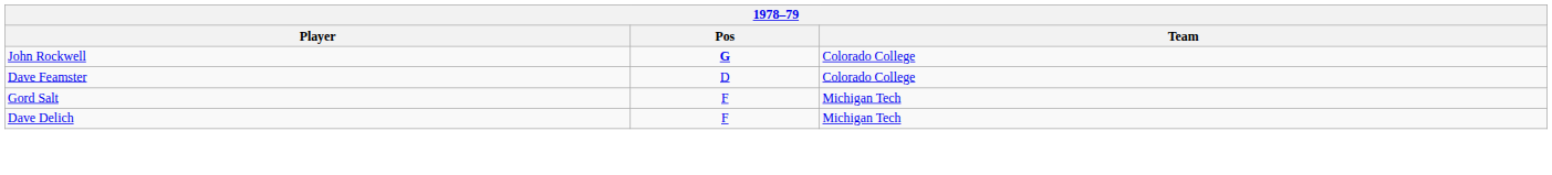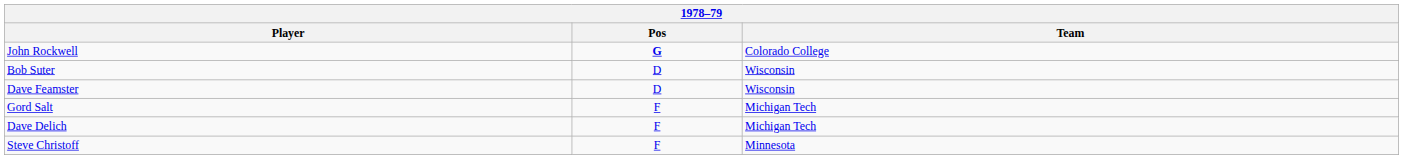+ row: Bob Suter | D | Wisconsin
Dave Feamster | Team: Colorado College -> Wisconsin
+ row: Steve Christoff | F | Minnesota
